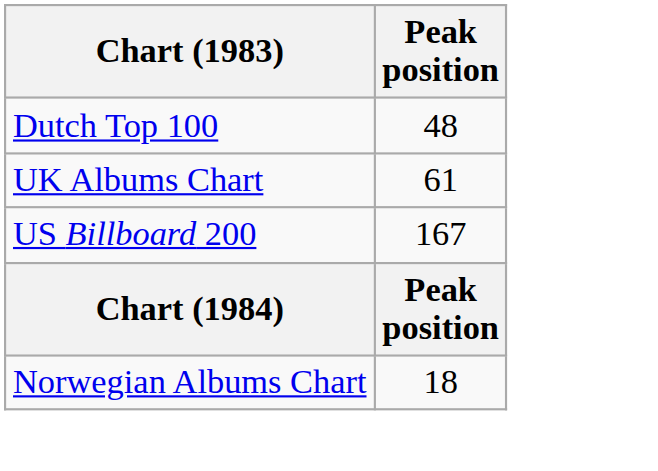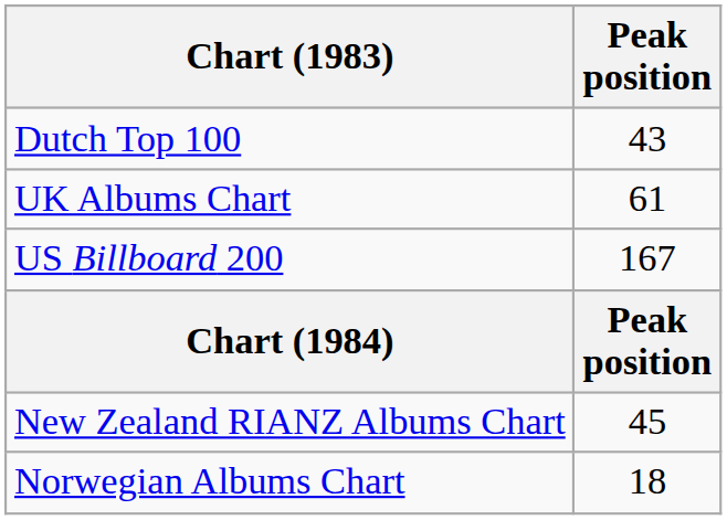Dutch Top 100 | Peak position: 48 -> 43
+ row: New Zealand RIANZ Albums Chart | 45
